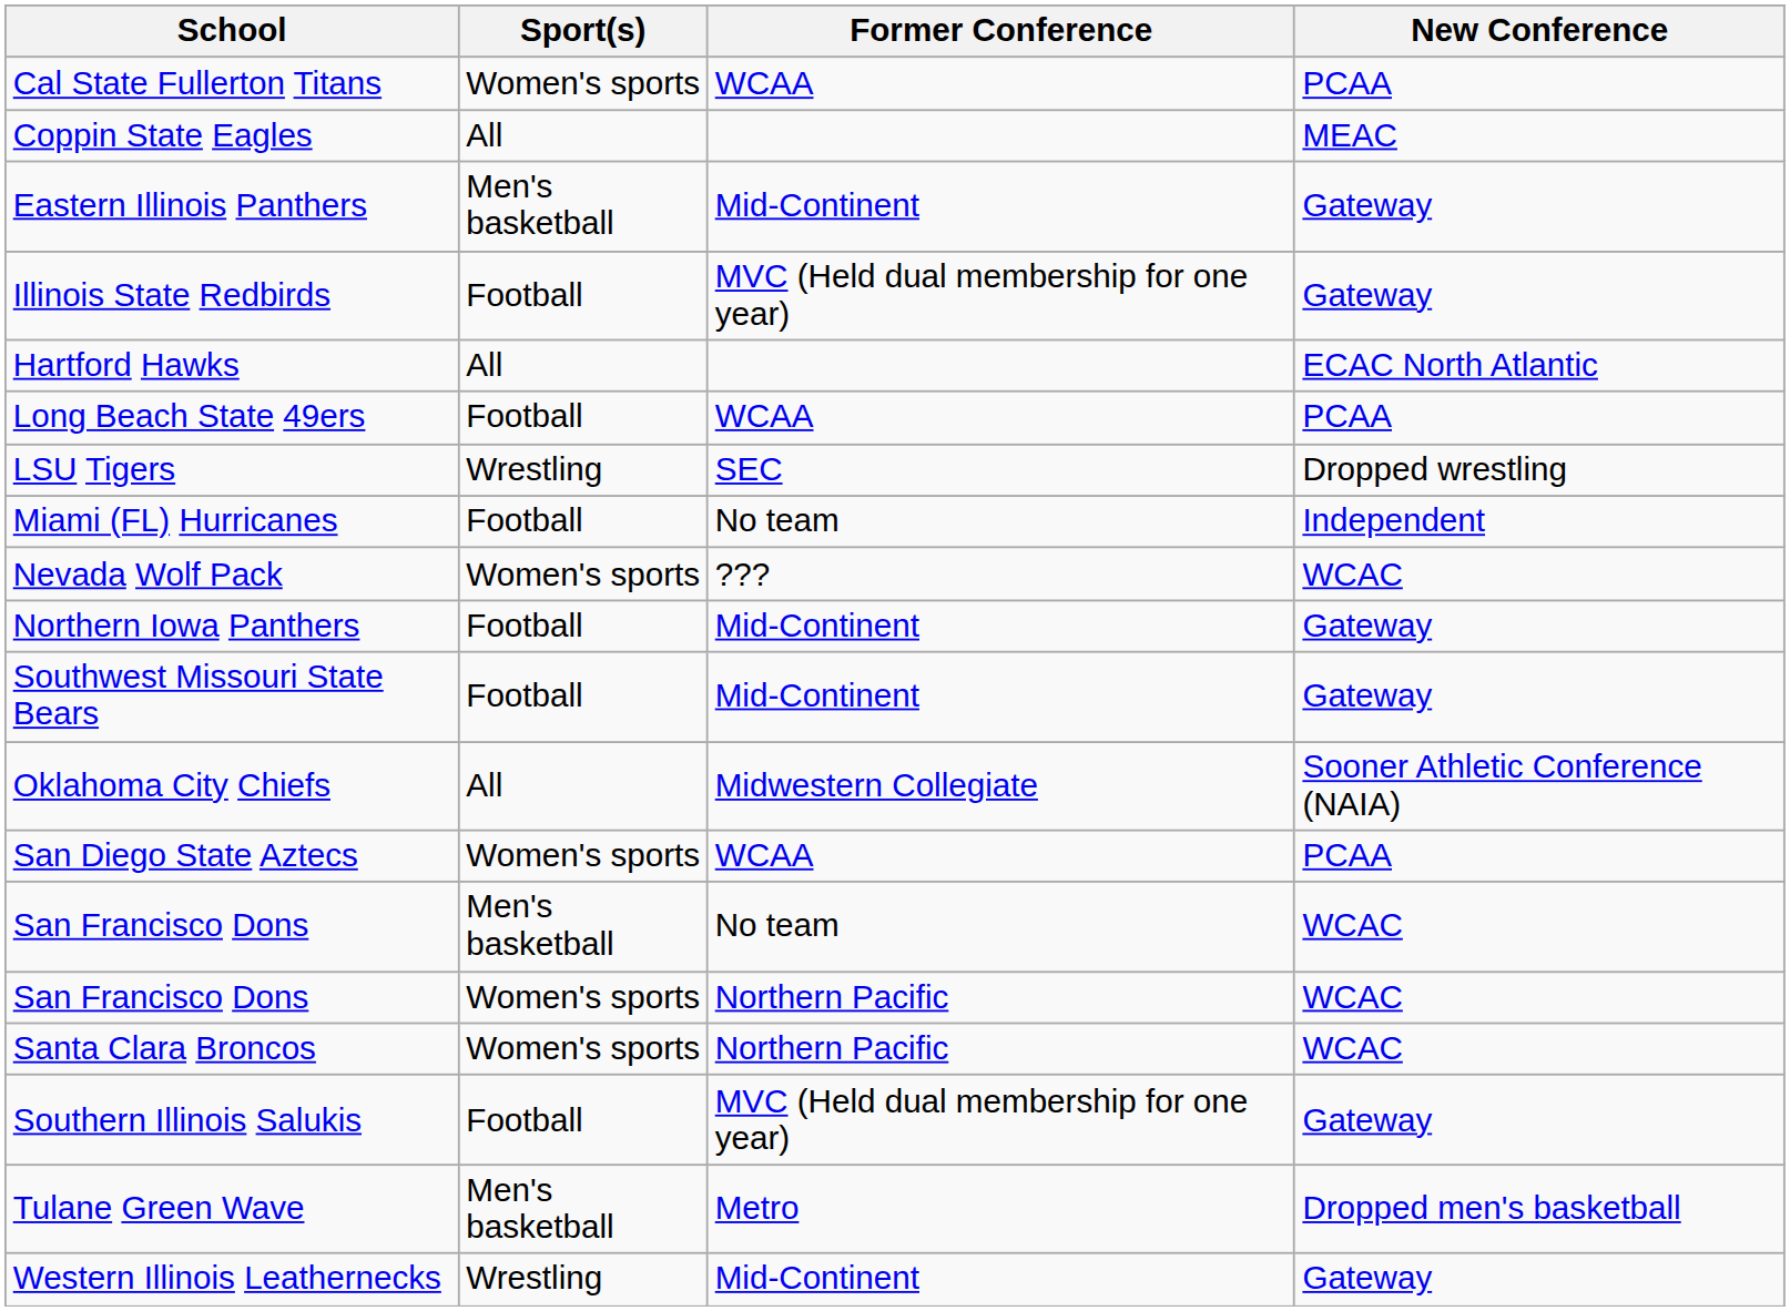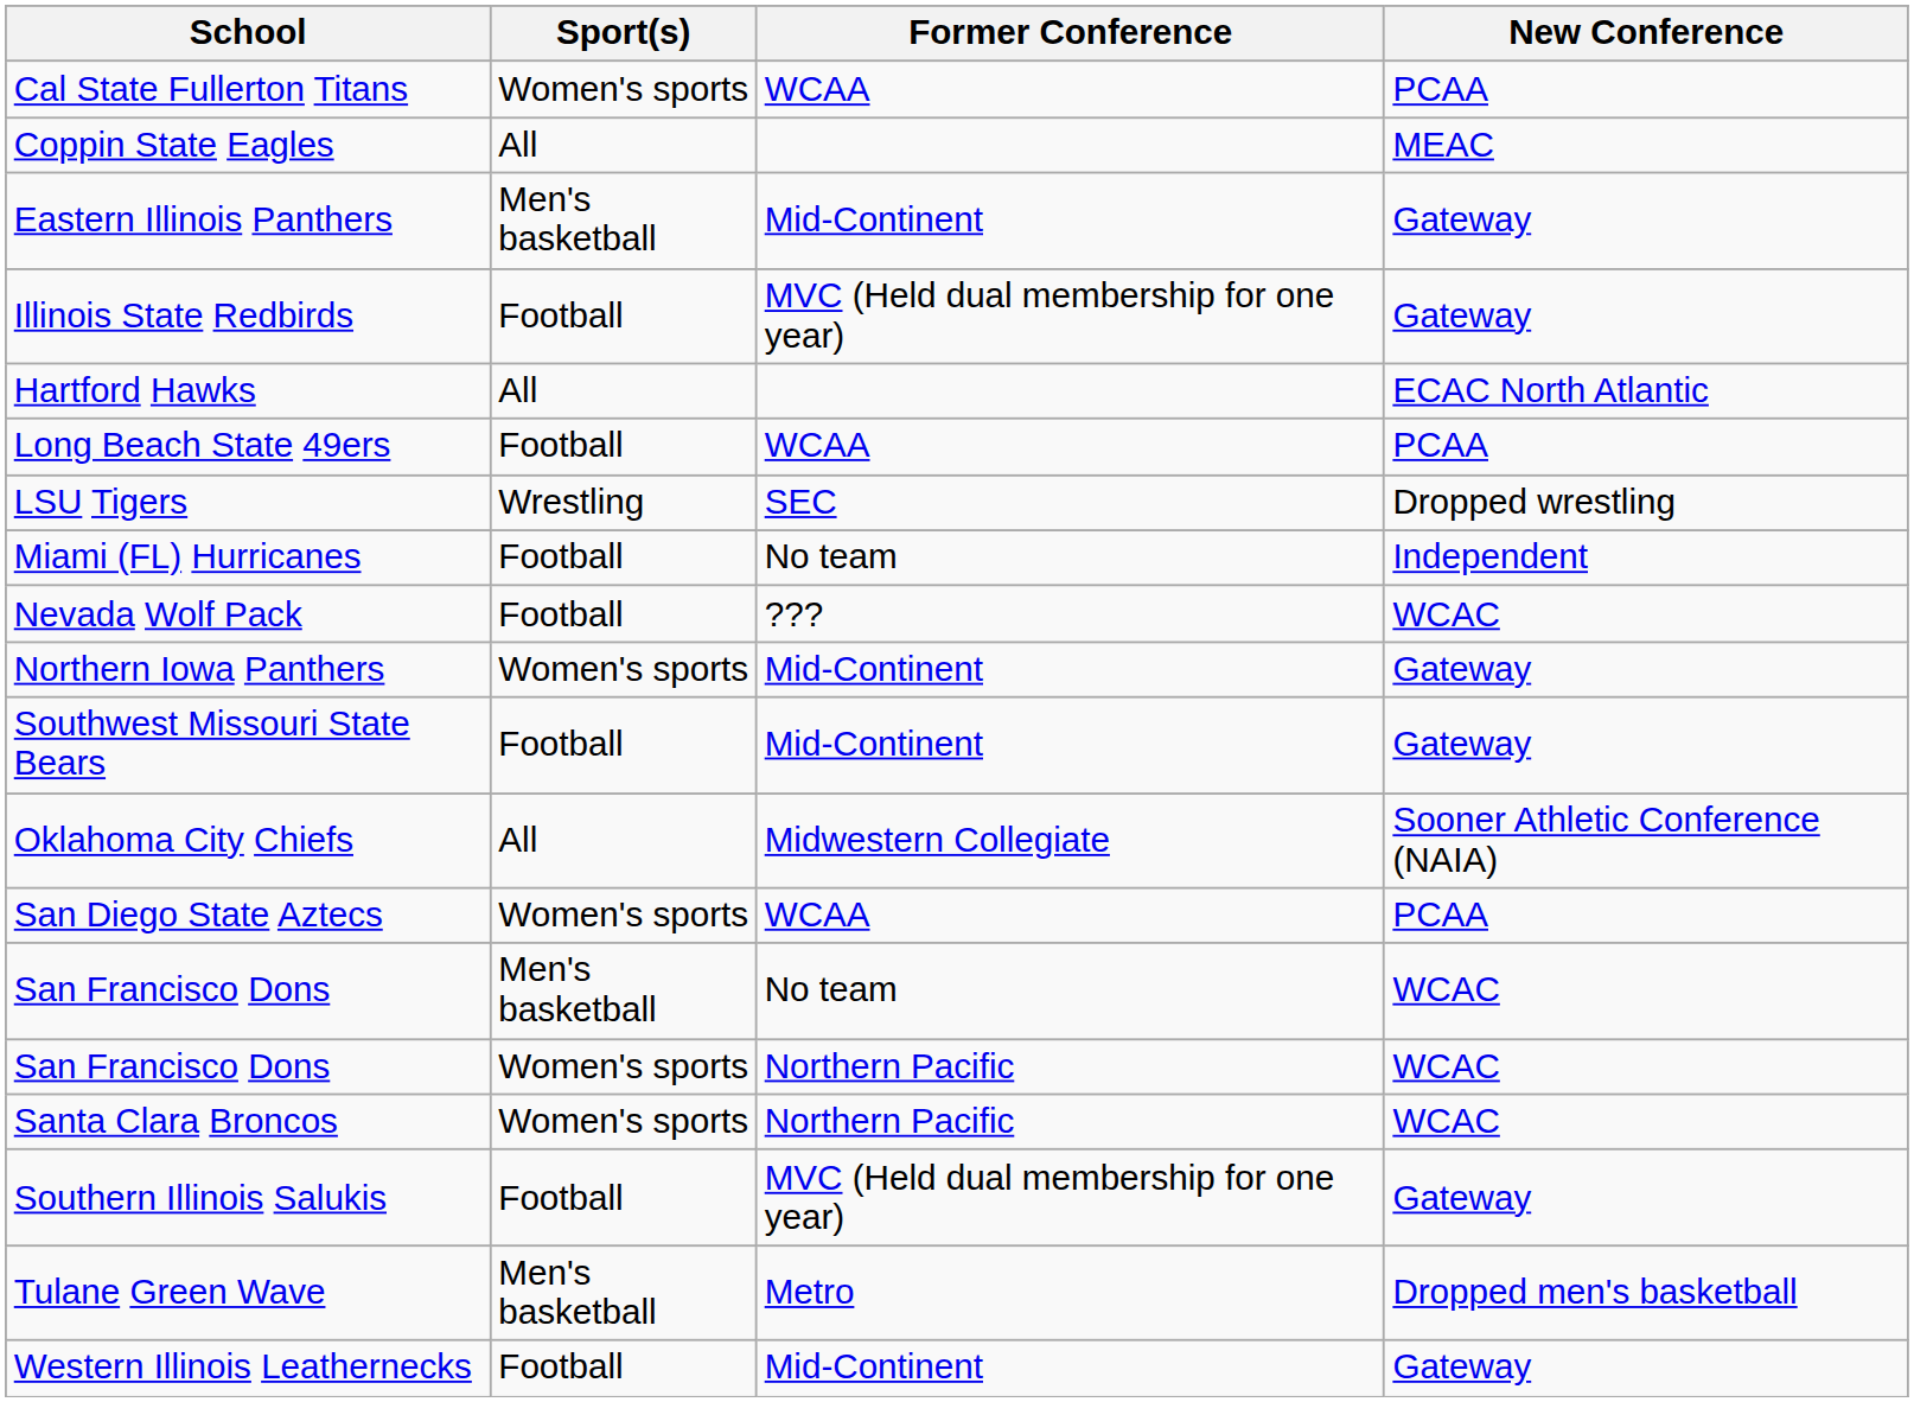Nevada Wolf Pack | Sport(s): Women's sports -> Football
Northern Iowa Panthers | Sport(s): Football -> Women's sports
Western Illinois Leathernecks | Sport(s): Wrestling -> Football
